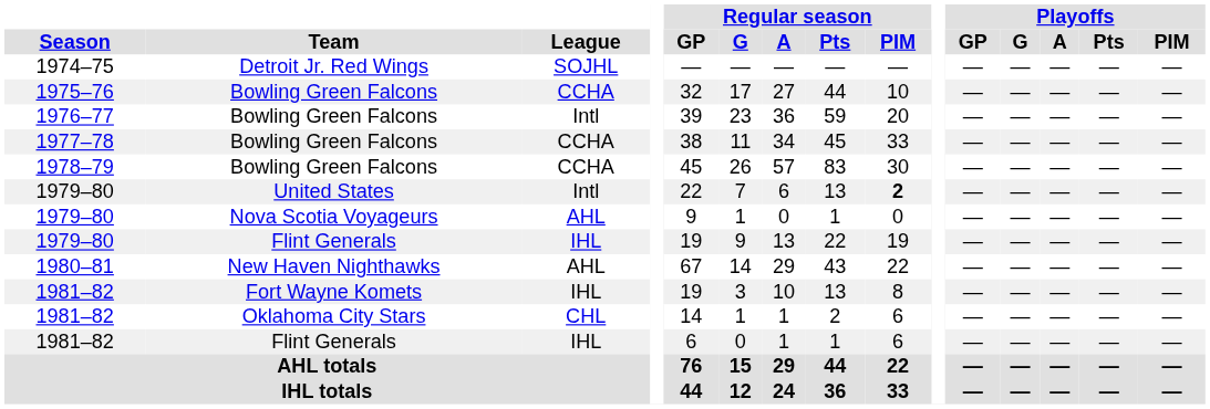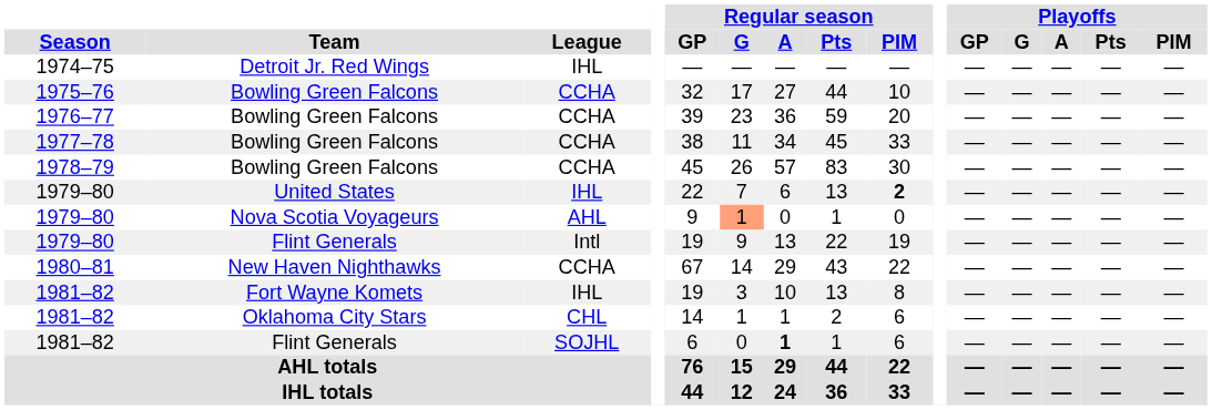1974–75 | League: SOJHL -> IHL
1976–77 | League: Intl -> CCHA
1979–80 / United States | League: Intl -> IHL
1979–80 / Nova Scotia Voyageurs | Regular season / G: no background -> lightsalmon background
1979–80 / Flint Generals | League: IHL -> Intl
1980–81 | League: AHL -> CCHA
1981–82 / Flint Generals | League: IHL -> SOJHL
1981–82 / Flint Generals | Regular season / A: normal -> bold
